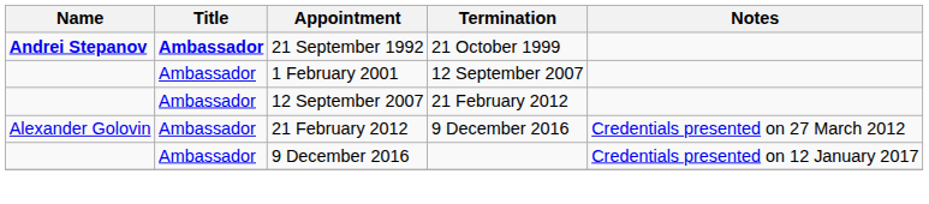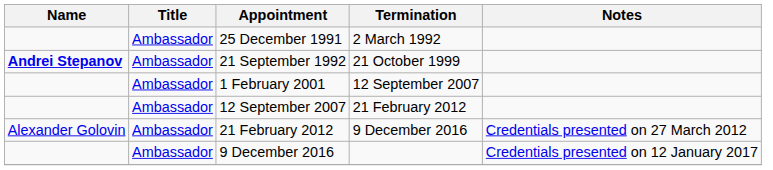+ row: Ambassador | 25 December 1991 | 2 March 1992
21 September 1992 | Title: bold -> normal
